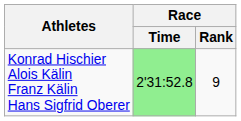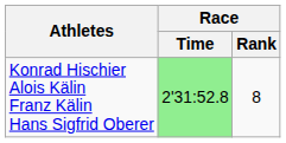Konrad Hischier Alois Kälin Franz Kälin Hans Sigfrid Oberer | Race / Rank: 9 -> 8
